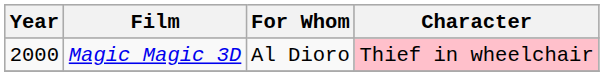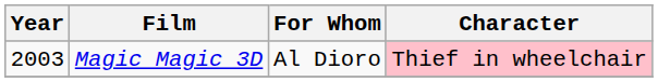Magic Magic 3D | Year: 2000 -> 2003
